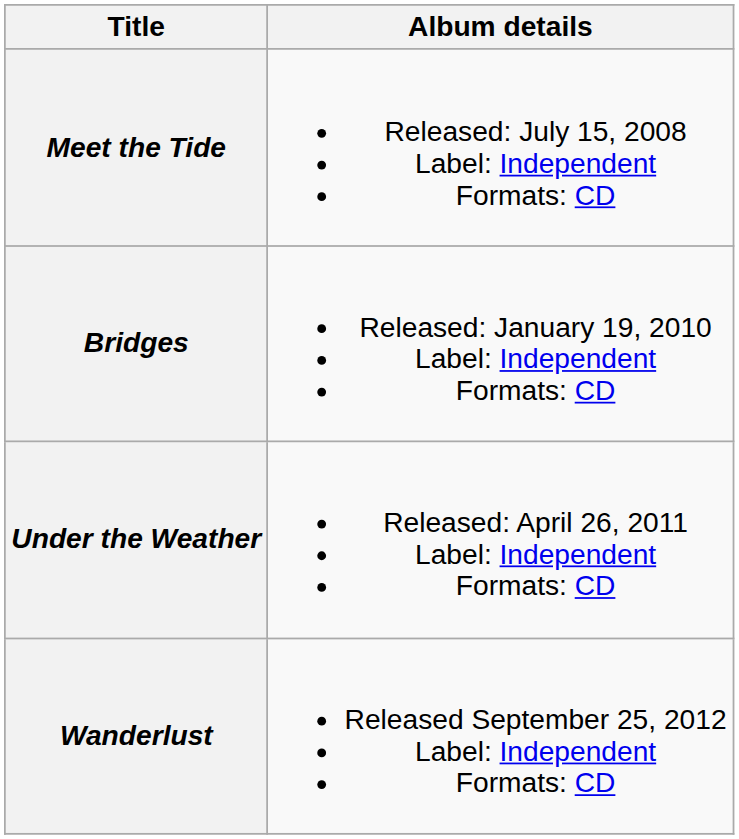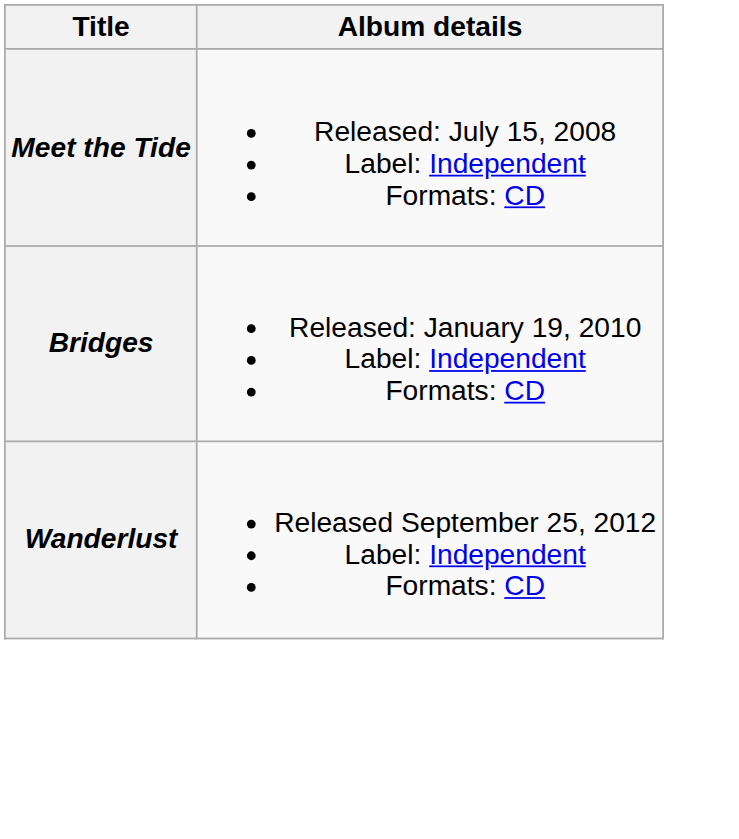- row: Under the Weather | Released: April 26, 2011 Label: Independent Formats: CD
